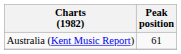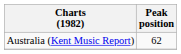Australia (Kent Music Report) | Peak position: 61 -> 62
